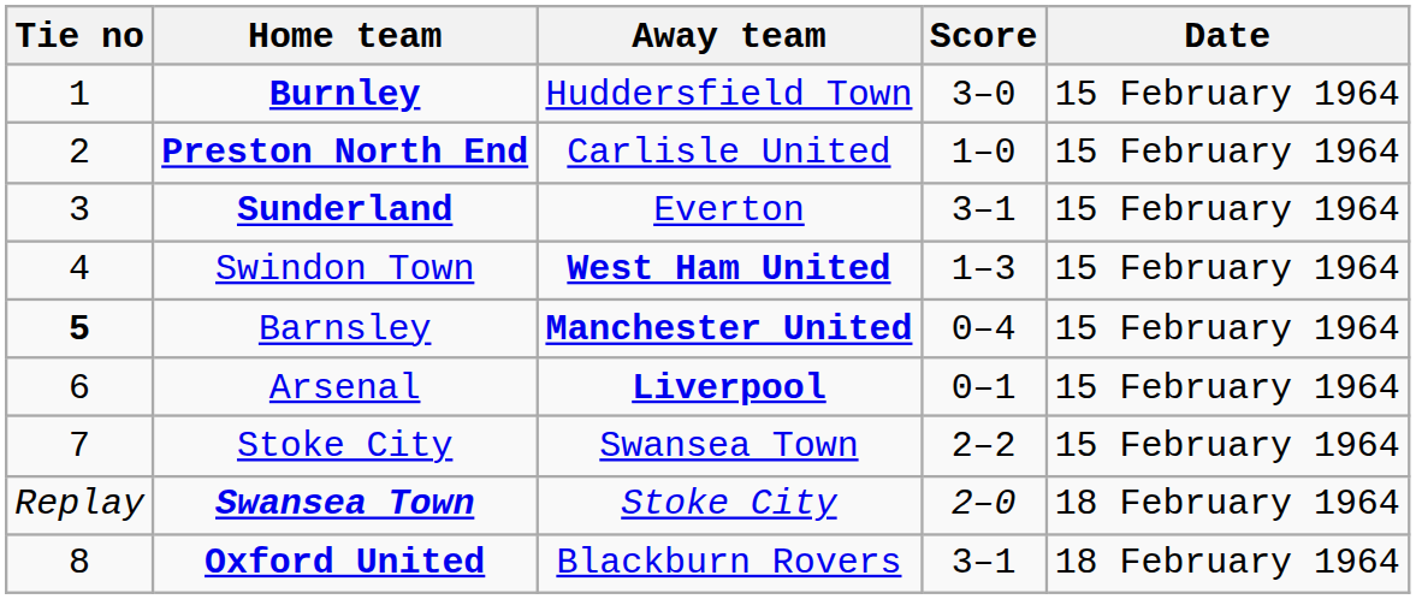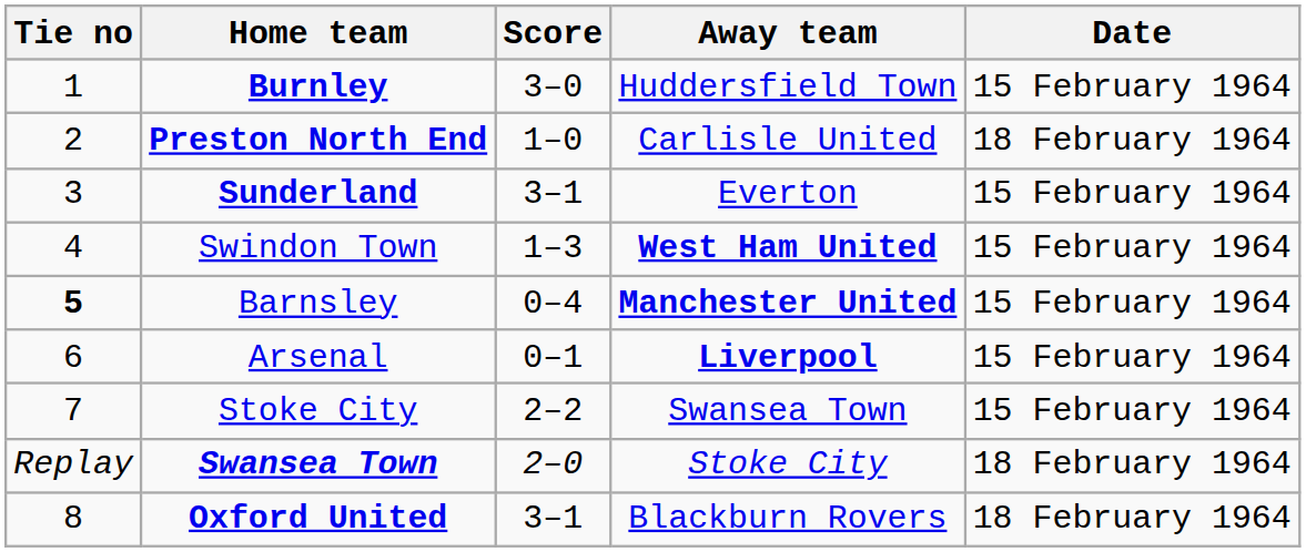columns swapped: Score <-> Away team
Preston North End | Date: 15 February 1964 -> 18 February 1964
